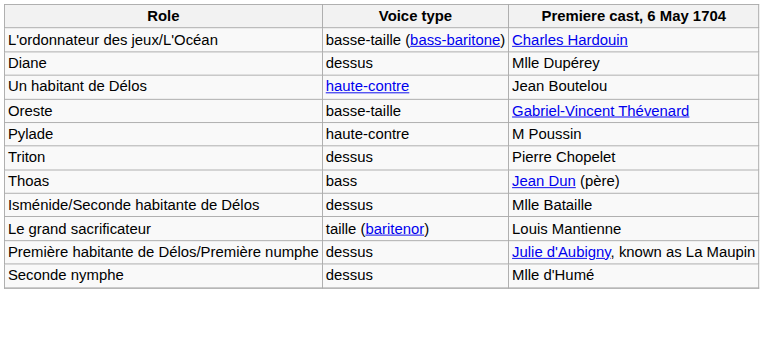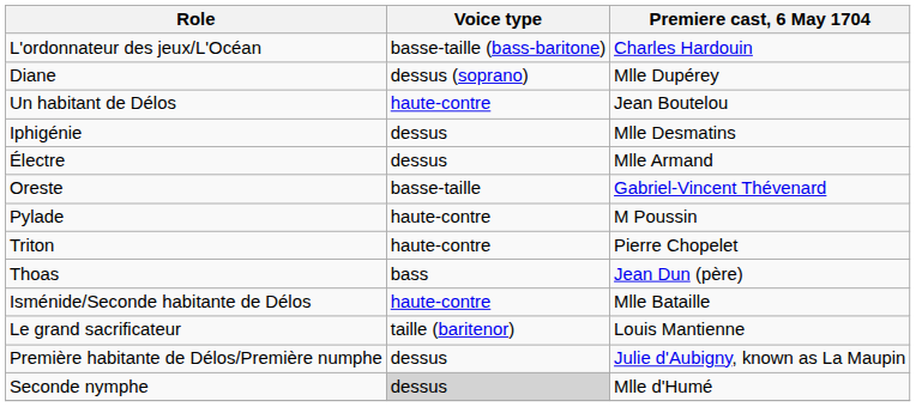Diane | Voice type: dessus -> dessus (soprano)
+ row: Iphigénie | dessus | Mlle Desmatins
+ row: Électre | dessus | Mlle Armand
Triton | Voice type: dessus -> haute-contre
Isménide/Seconde habitante de Délos | Voice type: dessus -> haute-contre
Seconde nymphe | Voice type: no background -> lightgrey background
